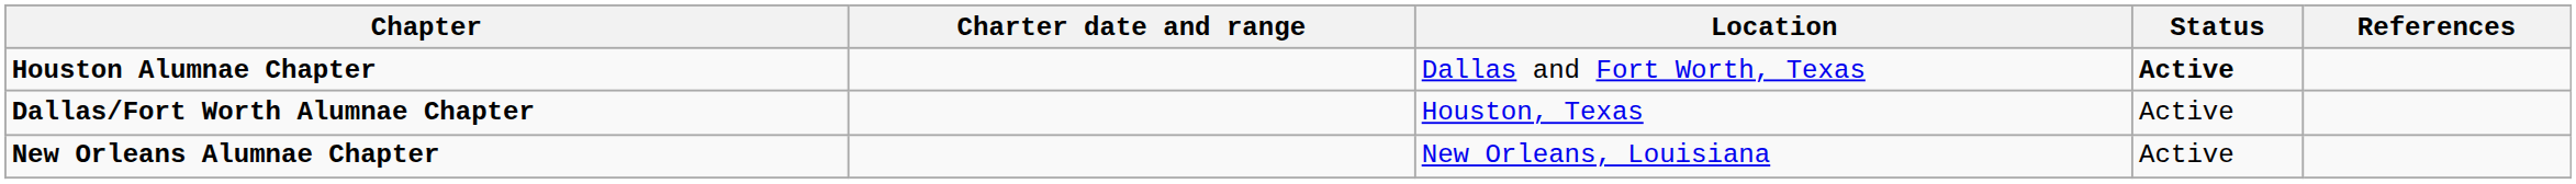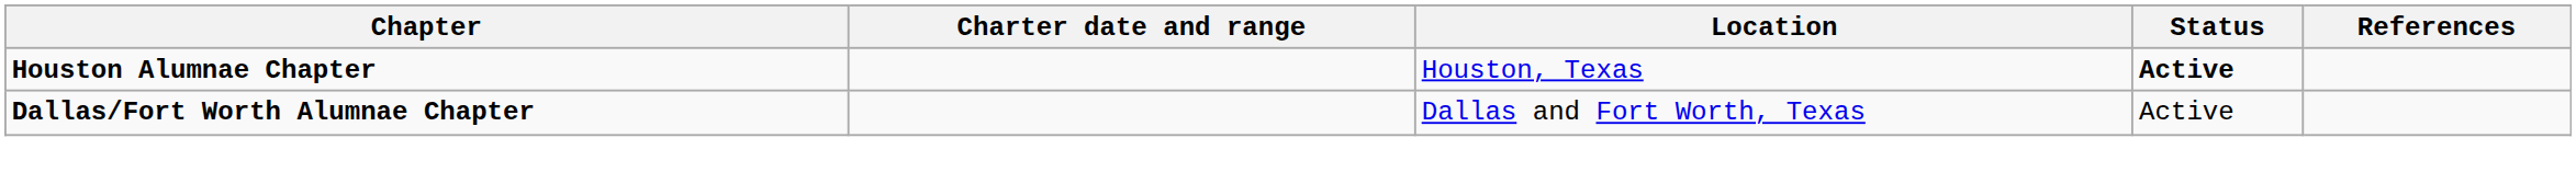Houston Alumnae Chapter | Location: Dallas and Fort Worth, Texas -> Houston, Texas
Dallas/Fort Worth Alumnae Chapter | Location: Houston, Texas -> Dallas and Fort Worth, Texas
- row: New Orleans Alumnae Chapter | New Orleans, Louisiana | Active
